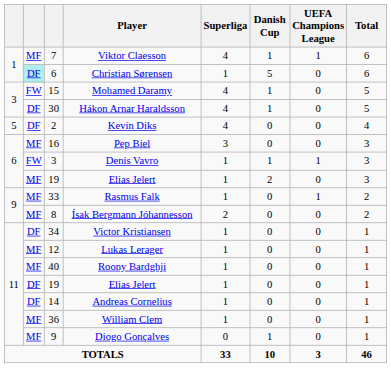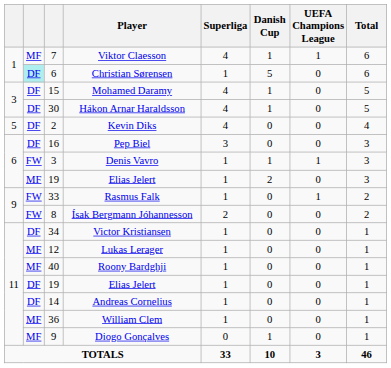Mohamed Daramy | column 2: FW -> DF
Pep Biel | column 2: MF -> DF
Rasmus Falk | column 2: MF -> FW
Ísak Bergmann Jóhannesson | column 2: MF -> FW
